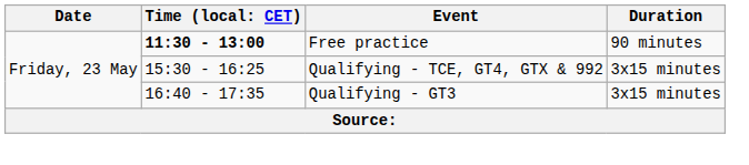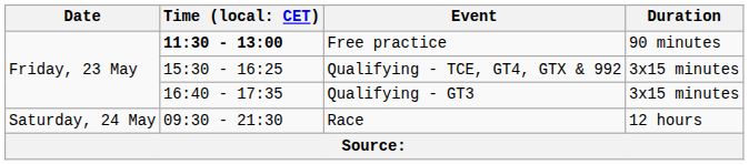+ row: Saturday, 24 May | 09:30 - 21:30 | Race | 12 hours
